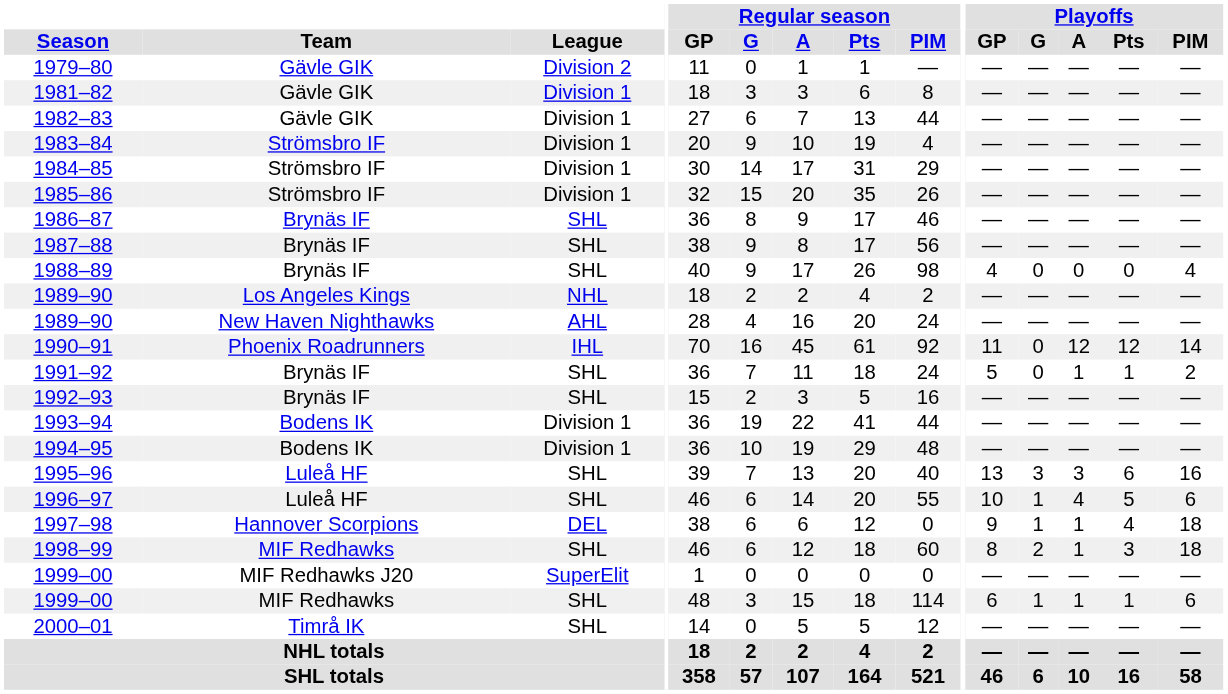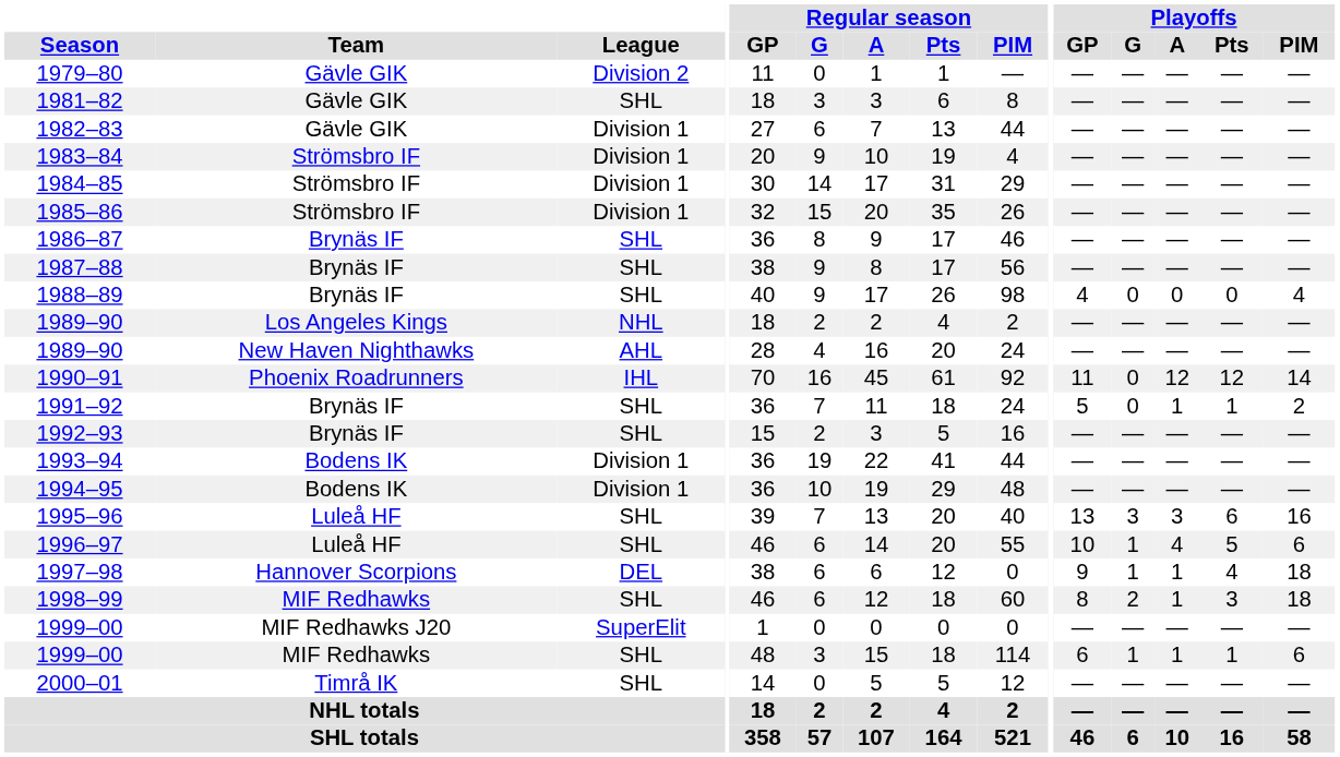1981–82 | League: Division 1 -> SHL
